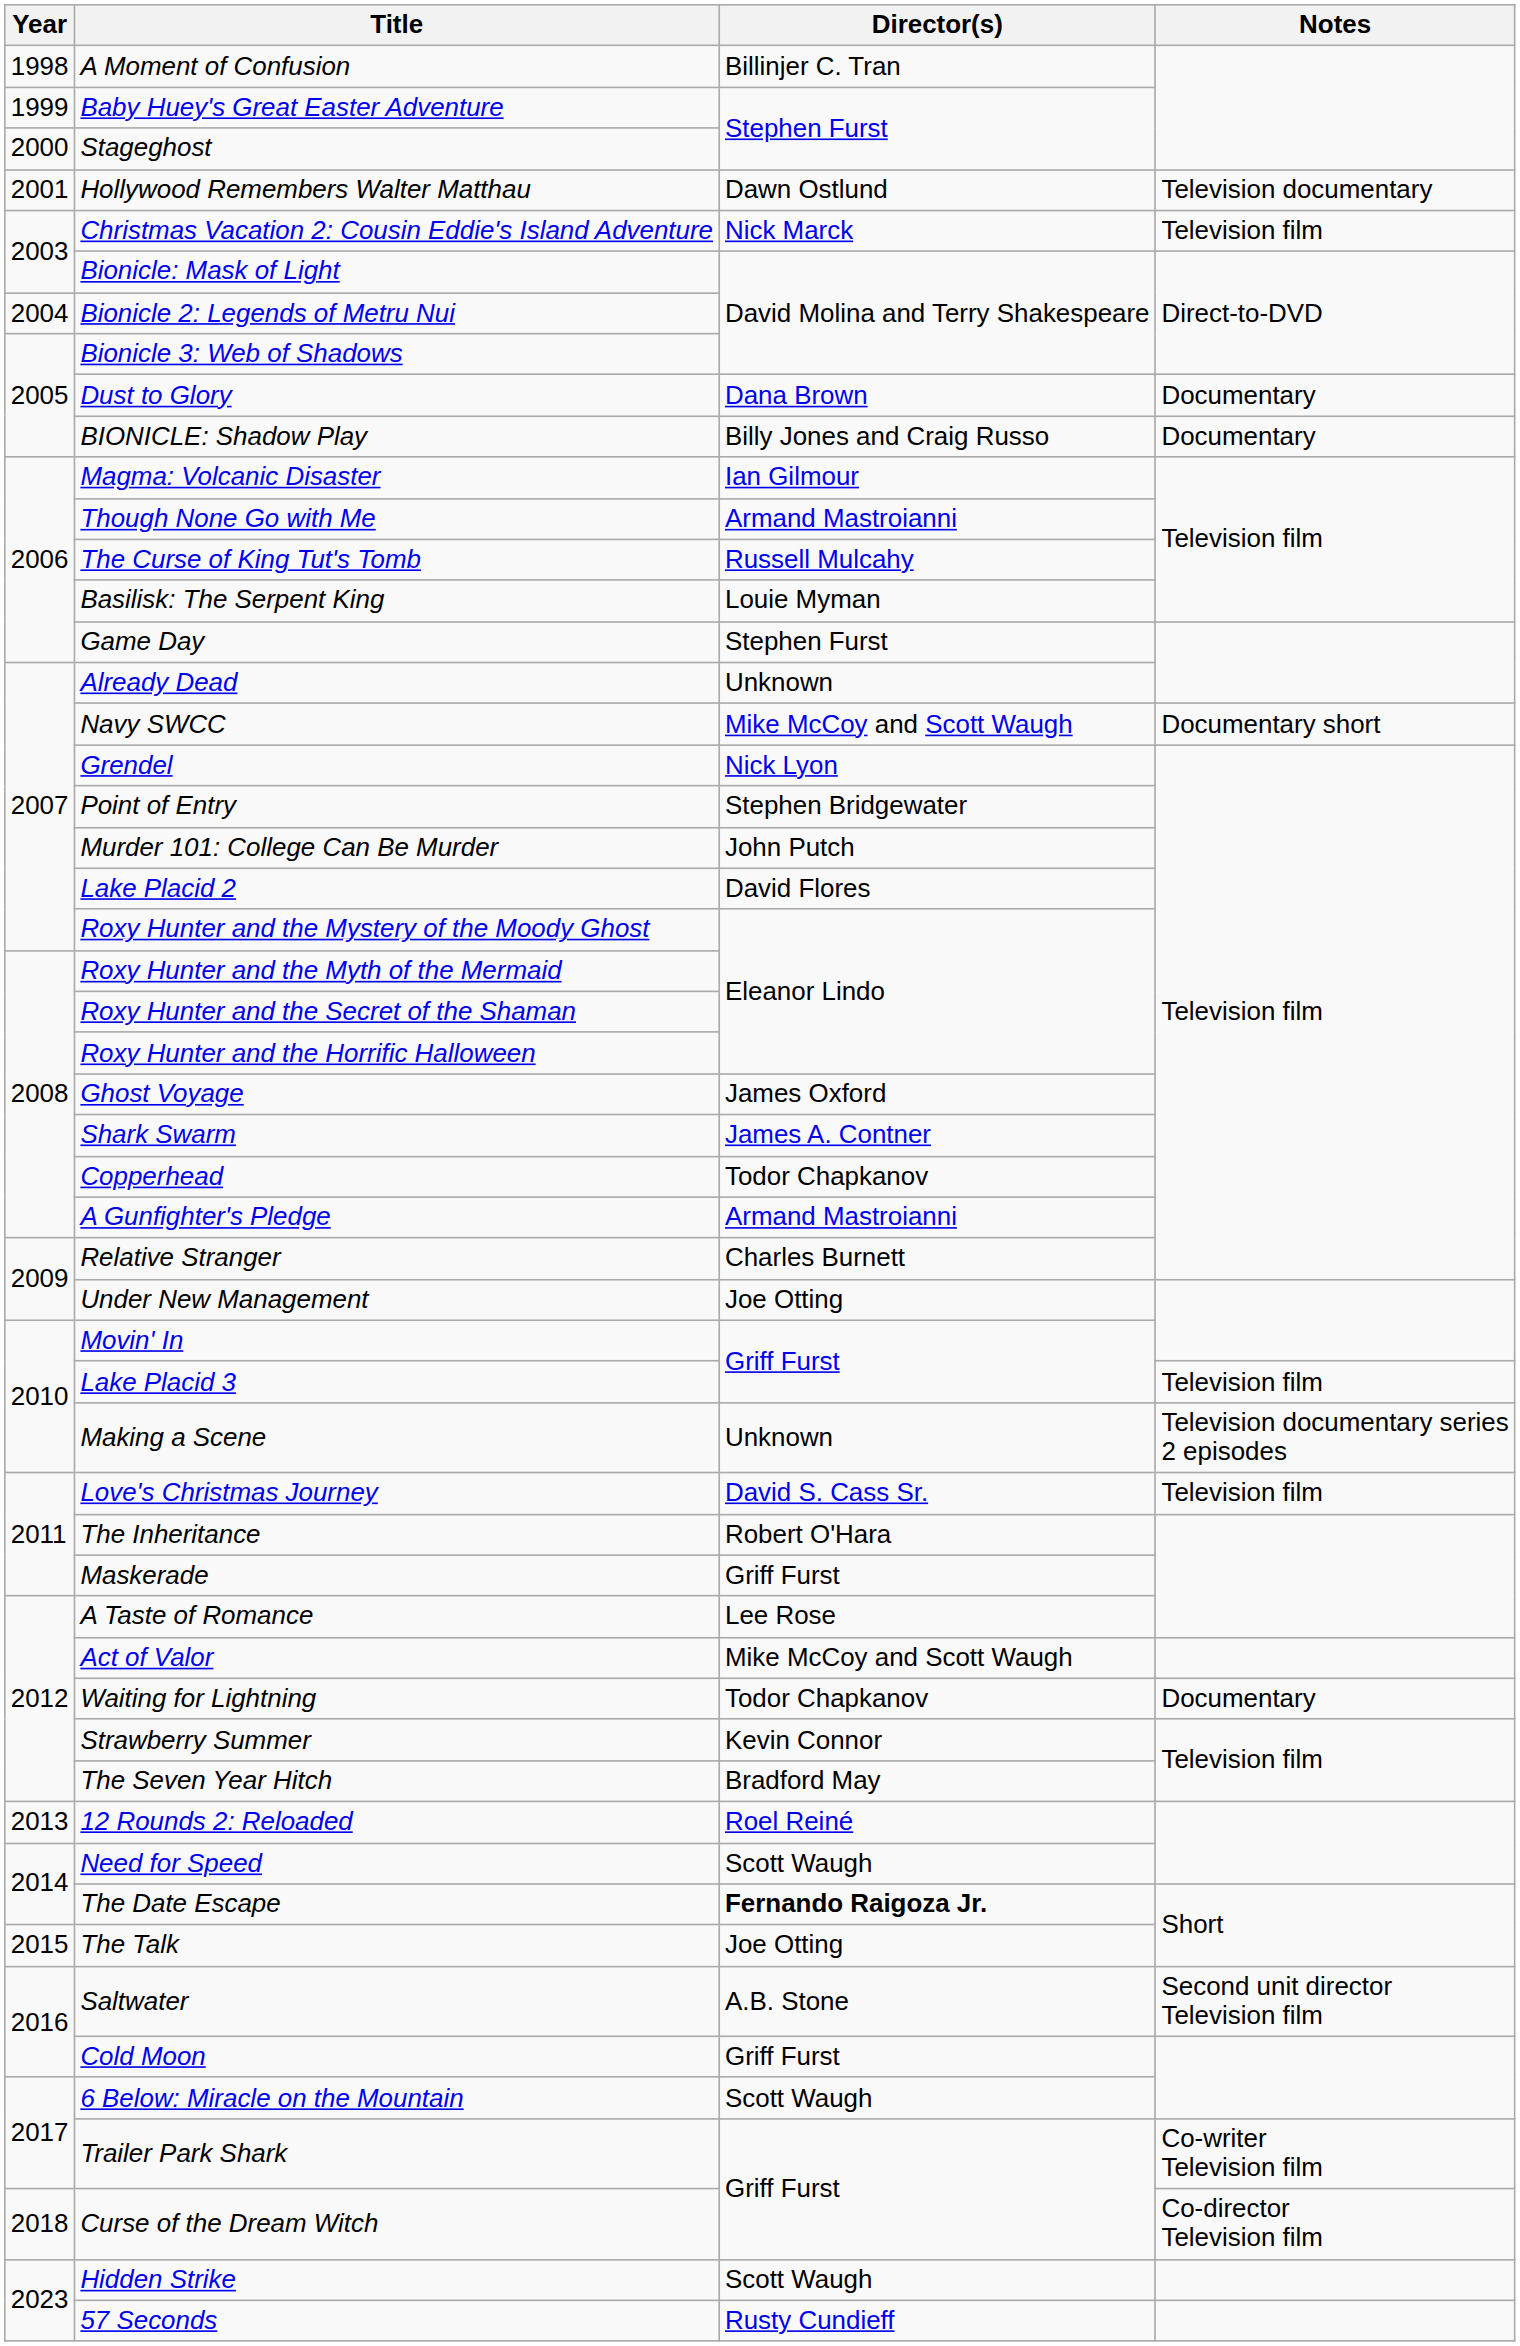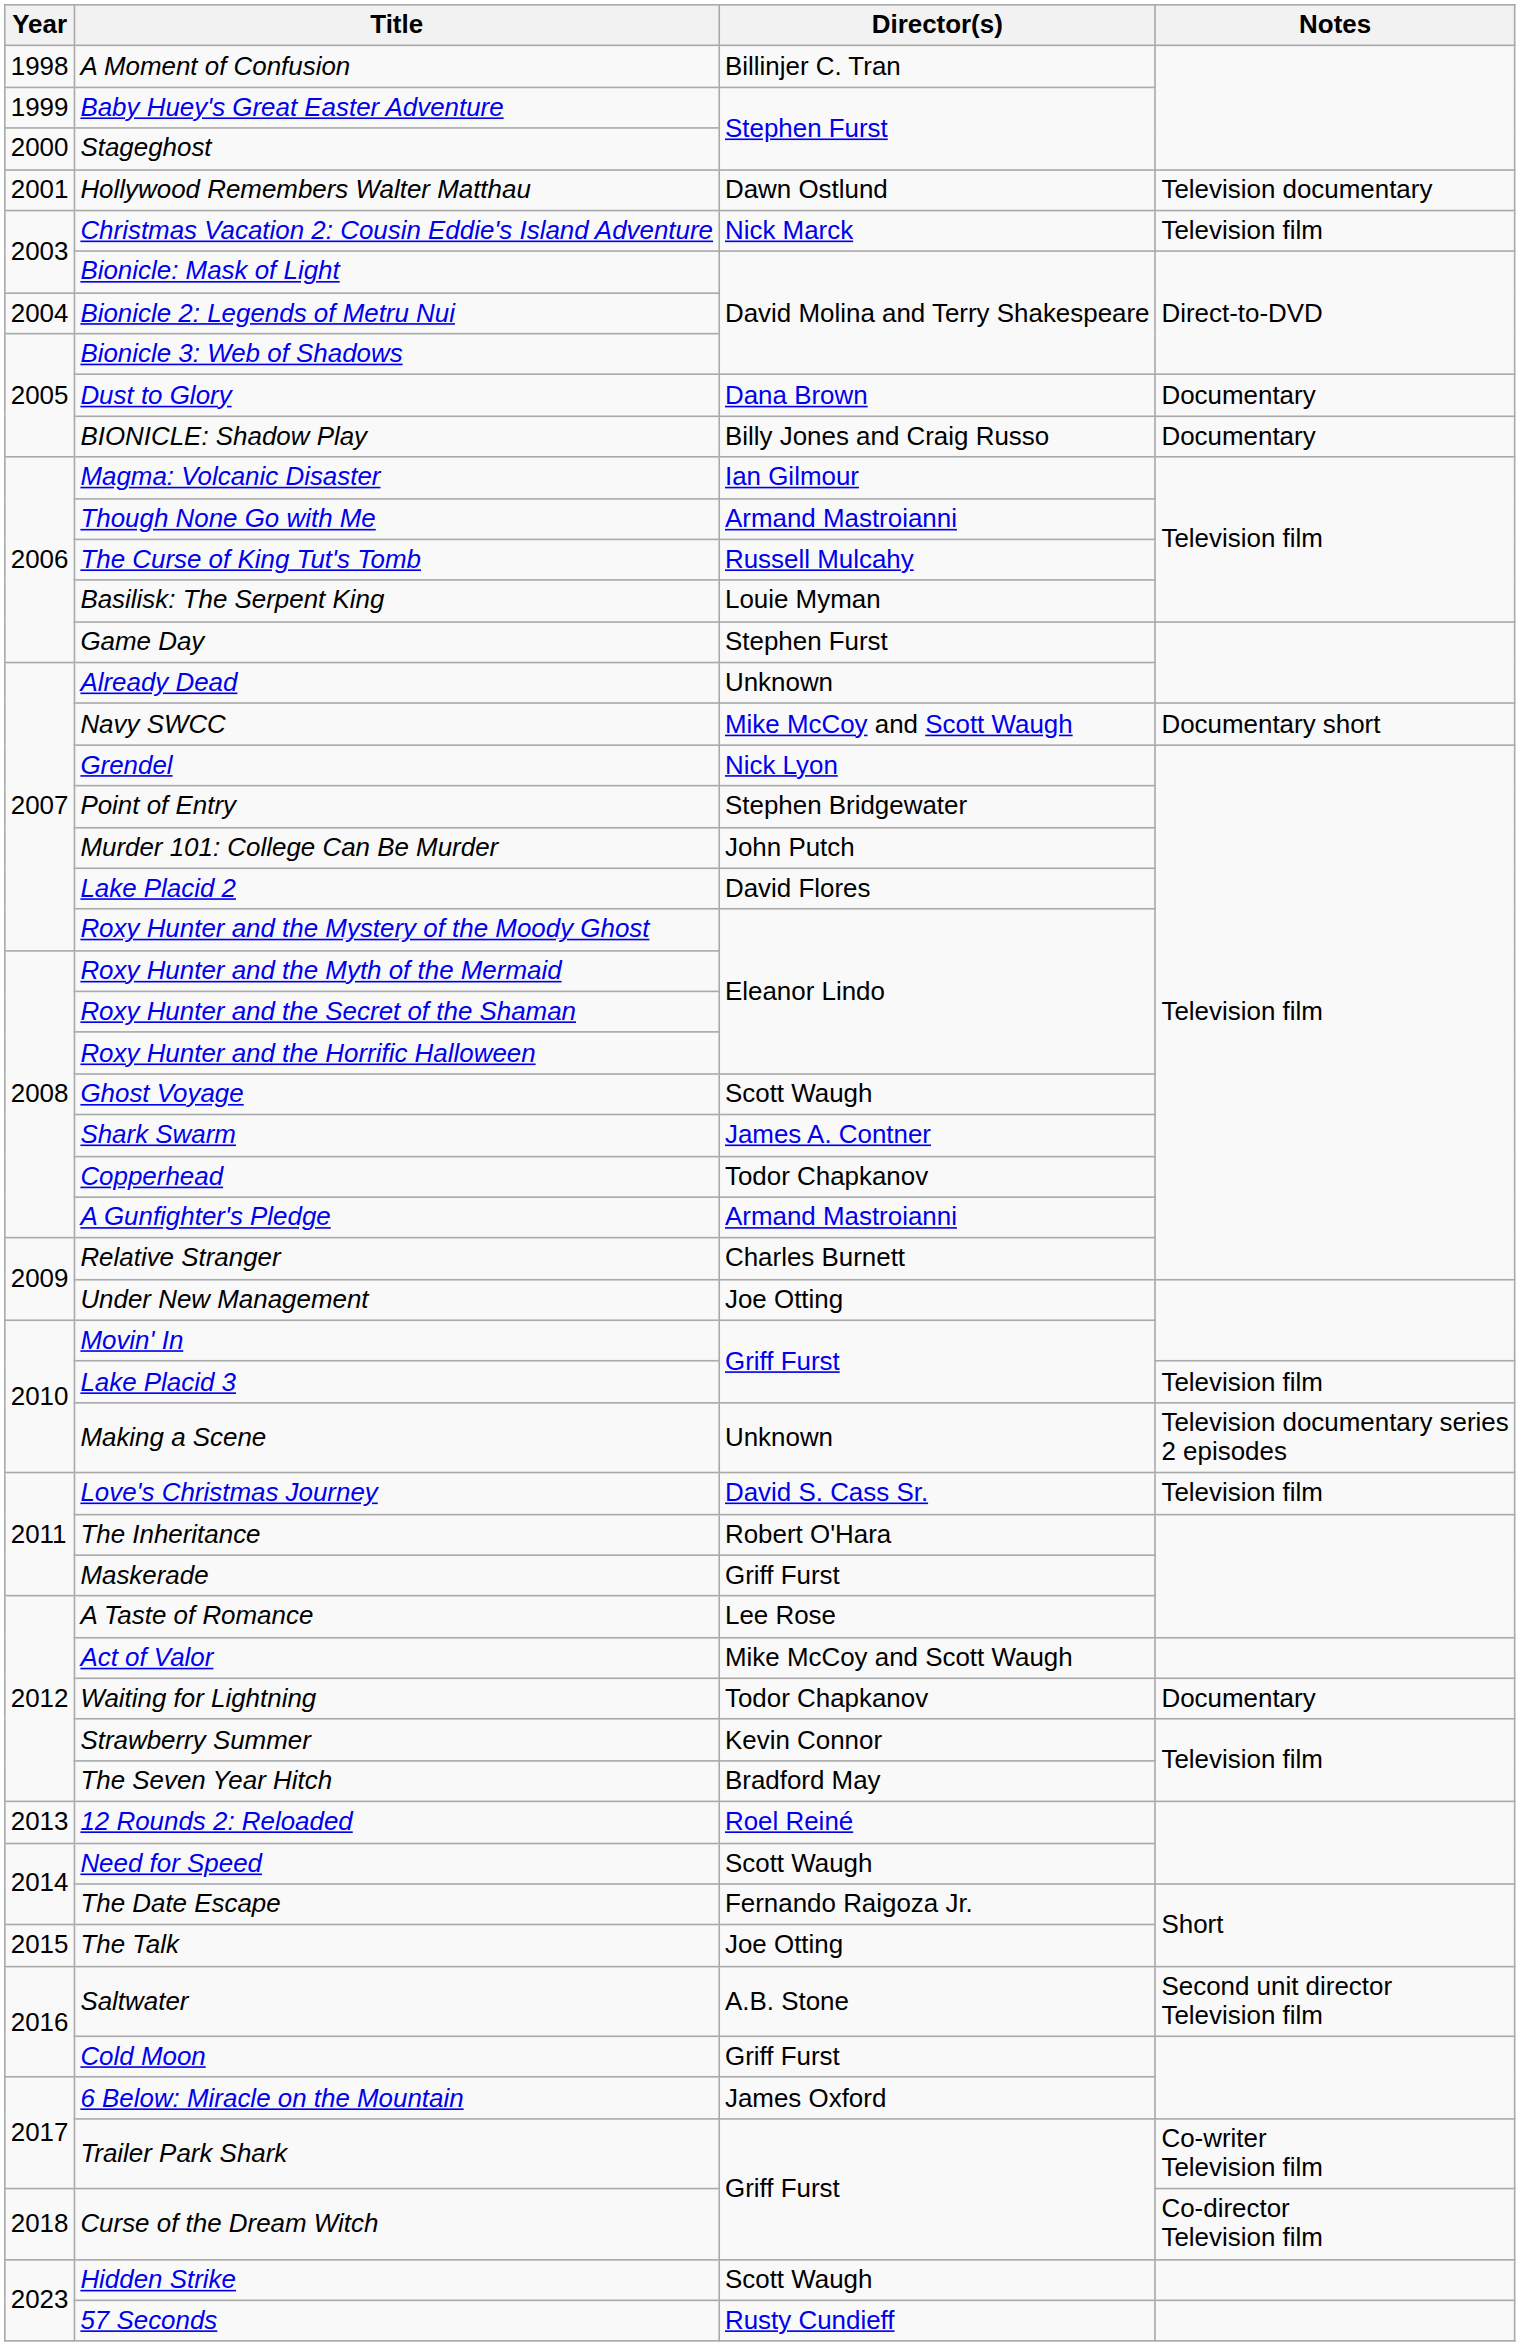Ghost Voyage | Director(s): James Oxford -> Scott Waugh
The Date Escape | Director(s): bold -> normal
6 Below: Miracle on the Mountain | Director(s): Scott Waugh -> James Oxford
